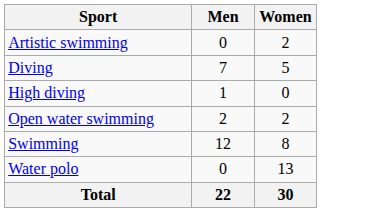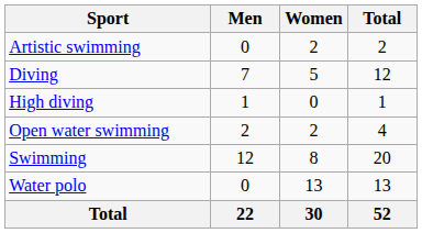+ column: Total | 2 | 12 | 1 | 4 | 20 | 13 | 52
